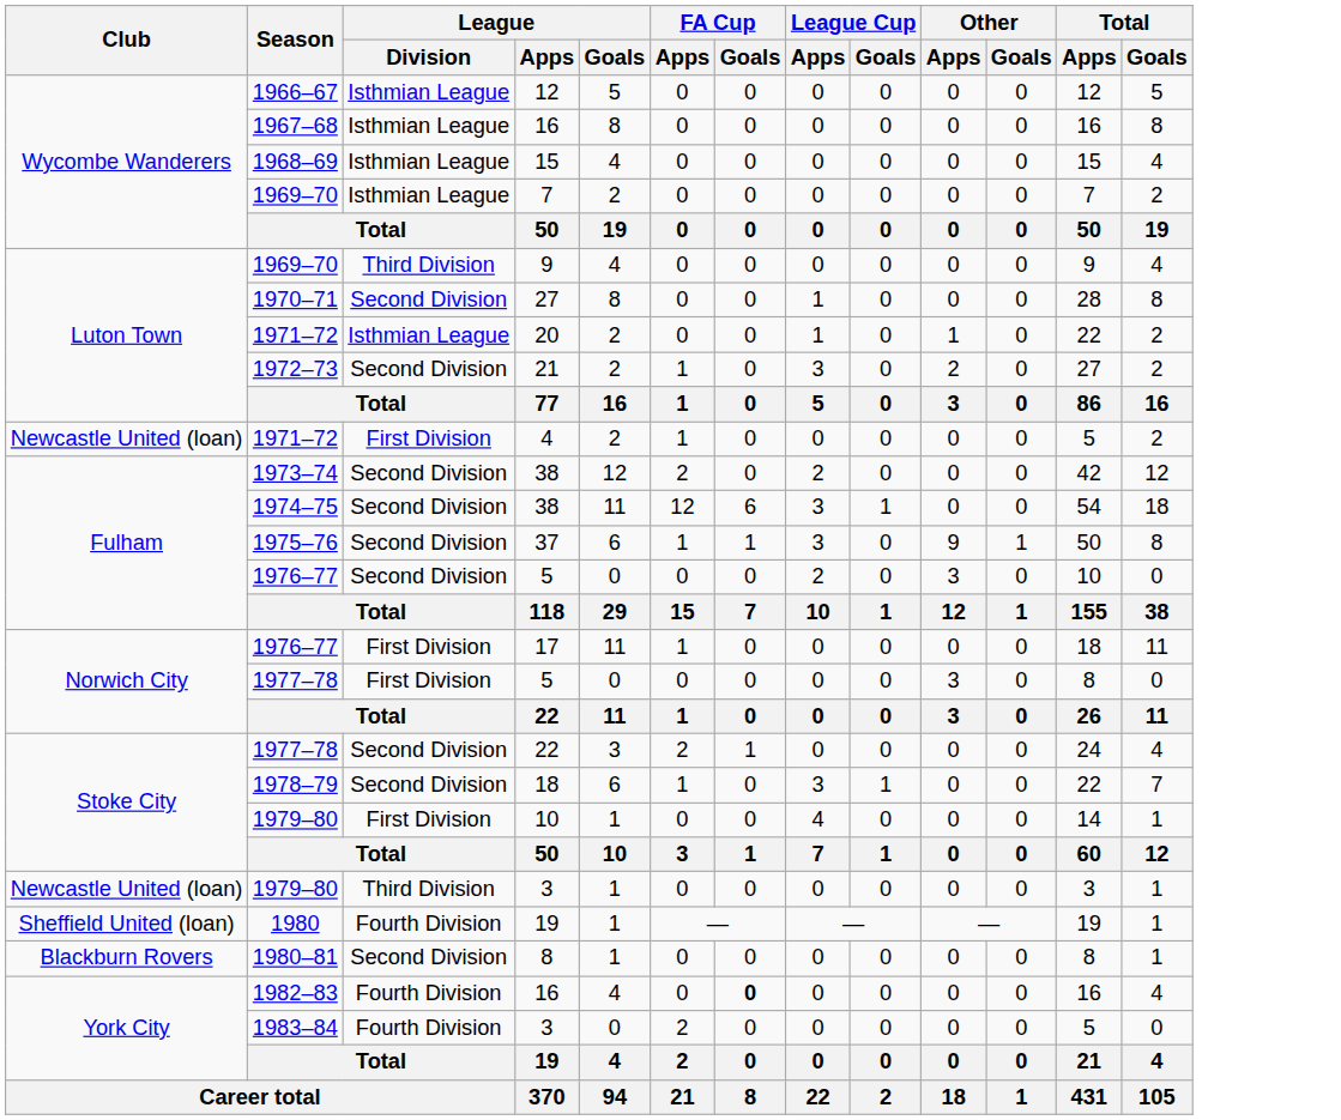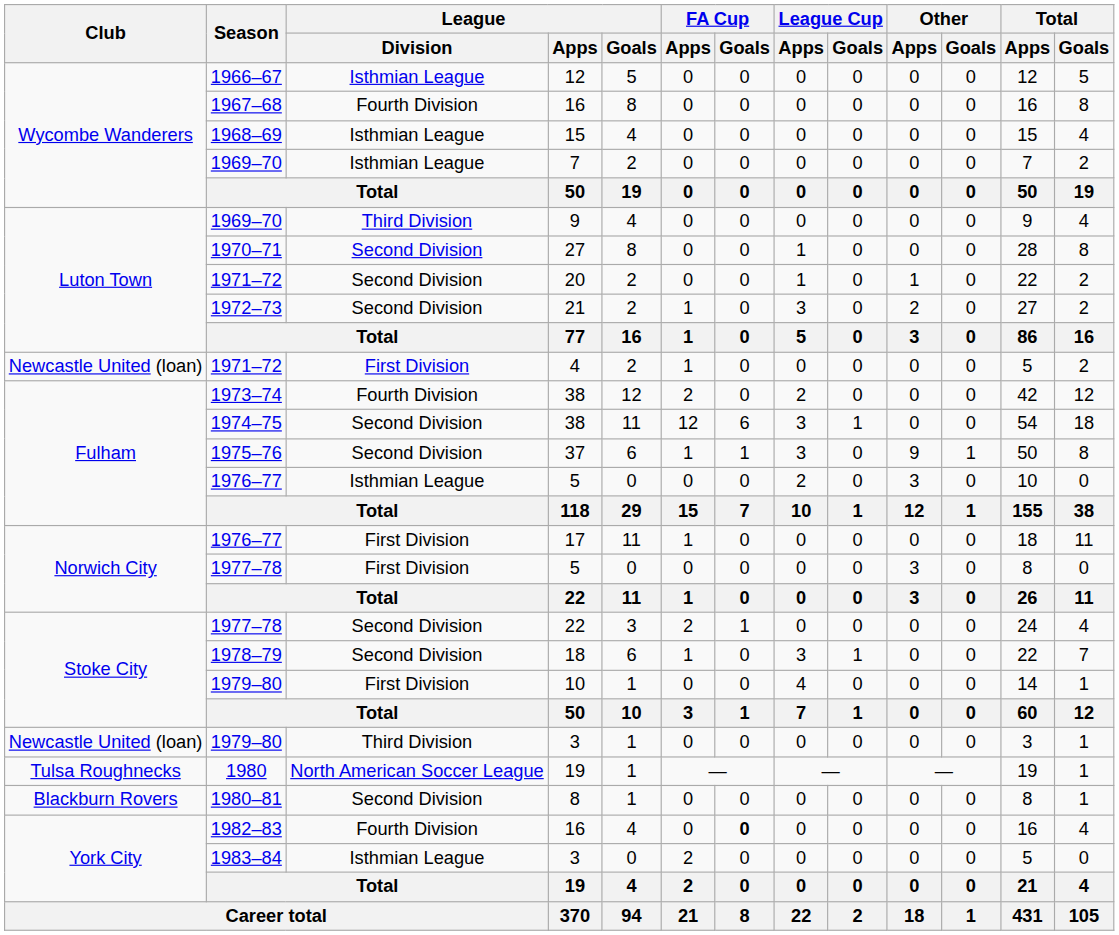1967–68 / 16 | League / Division: Isthmian League -> Fourth Division
20 | League / Division: Isthmian League -> Second Division
1973–74 / 38 | League / Division: Second Division -> Fourth Division
1976–77 / 5 | League / Division: Second Division -> Isthmian League
1980 / 19 | Club: Sheffield United (loan) -> Tulsa Roughnecks
1980 / 19 | League / Division: Fourth Division -> North American Soccer League
1983–84 / 3 | League / Division: Fourth Division -> Isthmian League
